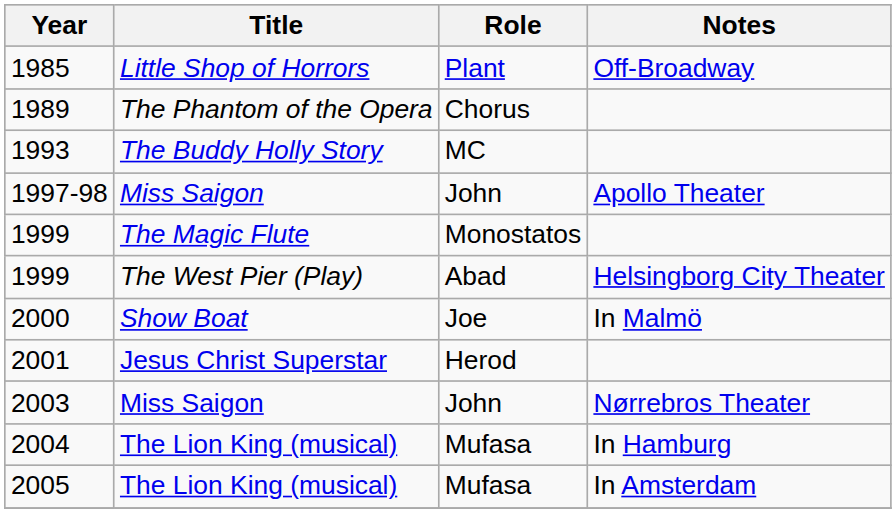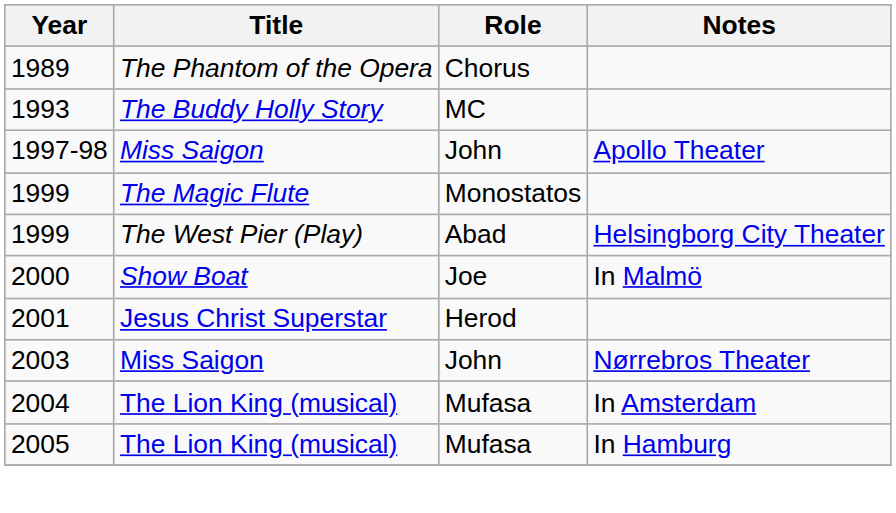- row: 1985 | Little Shop of Horrors | Plant | Off-Broadway
2004 | Notes: In Hamburg -> In Amsterdam
2005 | Notes: In Amsterdam -> In Hamburg
